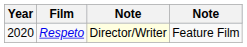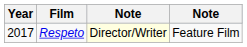Respeto | Year: 2020 -> 2017
